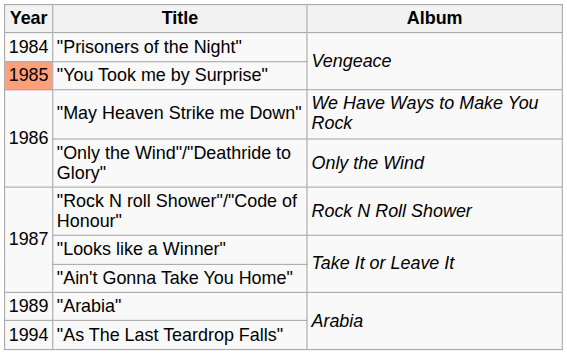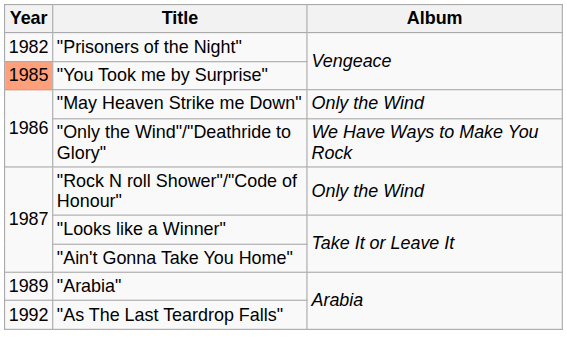"Prisoners of the Night" | Year: 1984 -> 1982
"May Heaven Strike me Down" | Album: We Have Ways to Make You Rock -> Only the Wind
"Only the Wind"/"Deathride to Glory" | Album: Only the Wind -> We Have Ways to Make You Rock
"Rock N roll Shower"/"Code of Honour" | Album: Rock N Roll Shower -> Only the Wind
"As The Last Teardrop Falls" | Year: 1994 -> 1992
